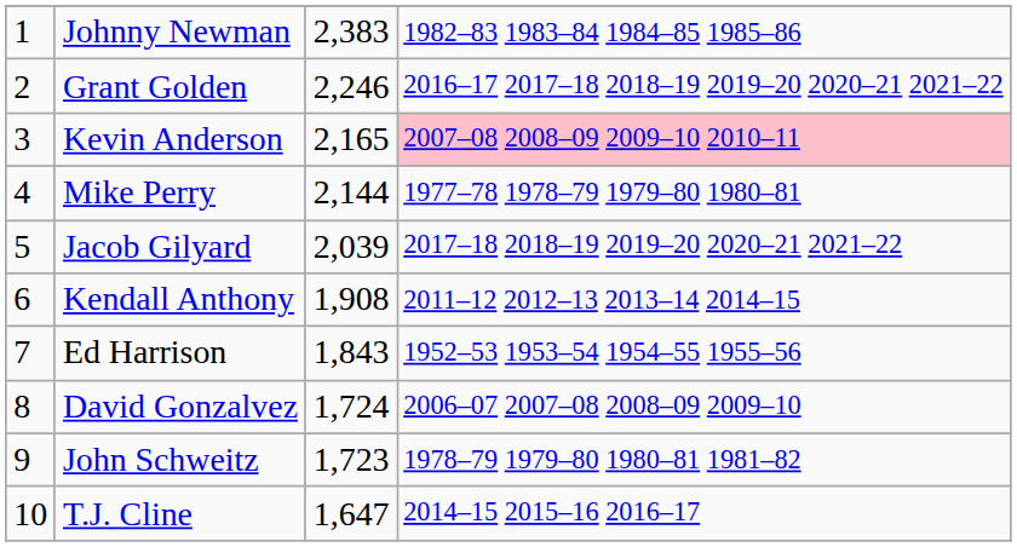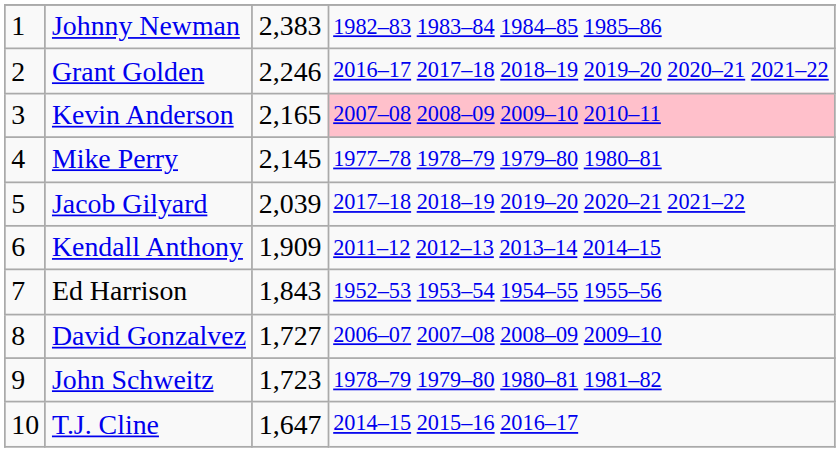Mike Perry | column 3: 2,144 -> 2,145
Kendall Anthony | column 3: 1,908 -> 1,909
David Gonzalvez | column 3: 1,724 -> 1,727
